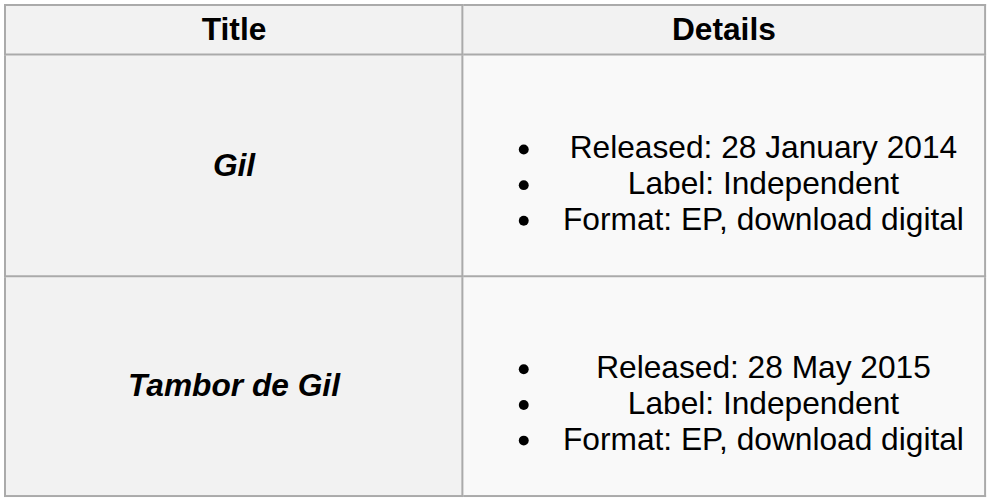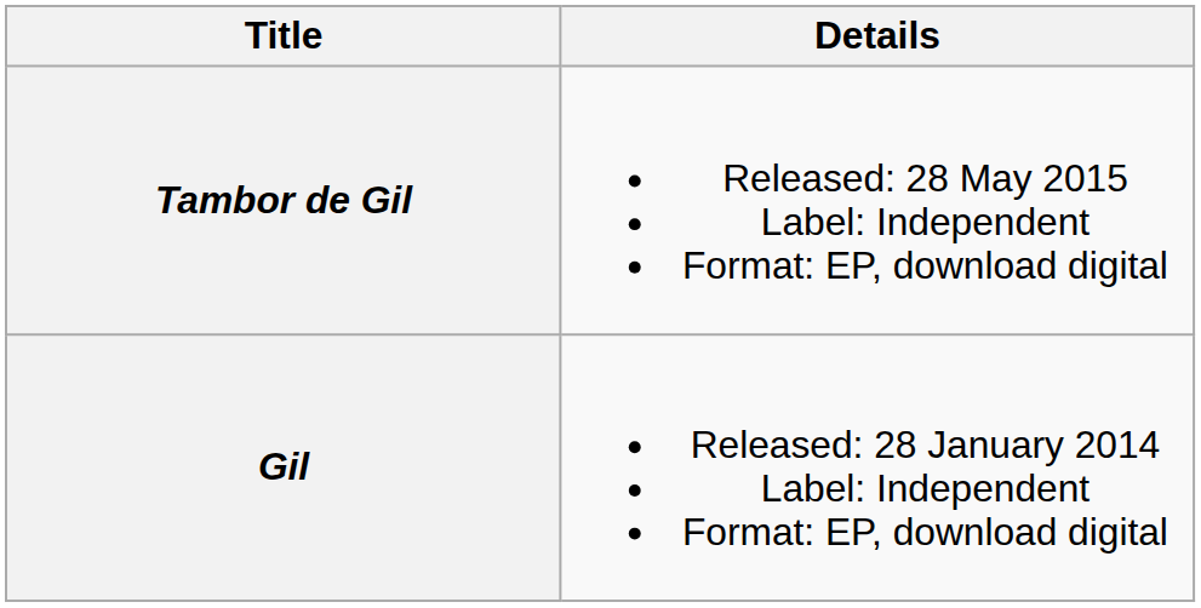rows swapped: Gil <-> Tambor de Gil
